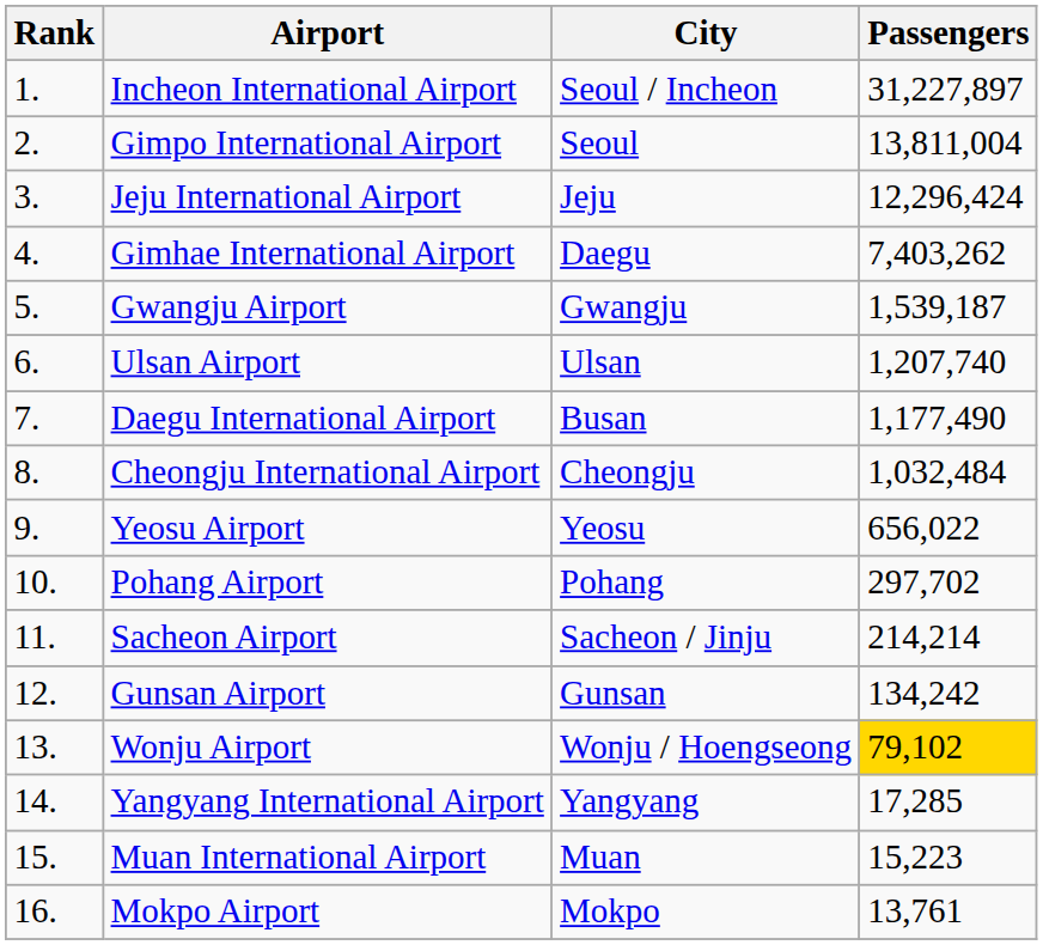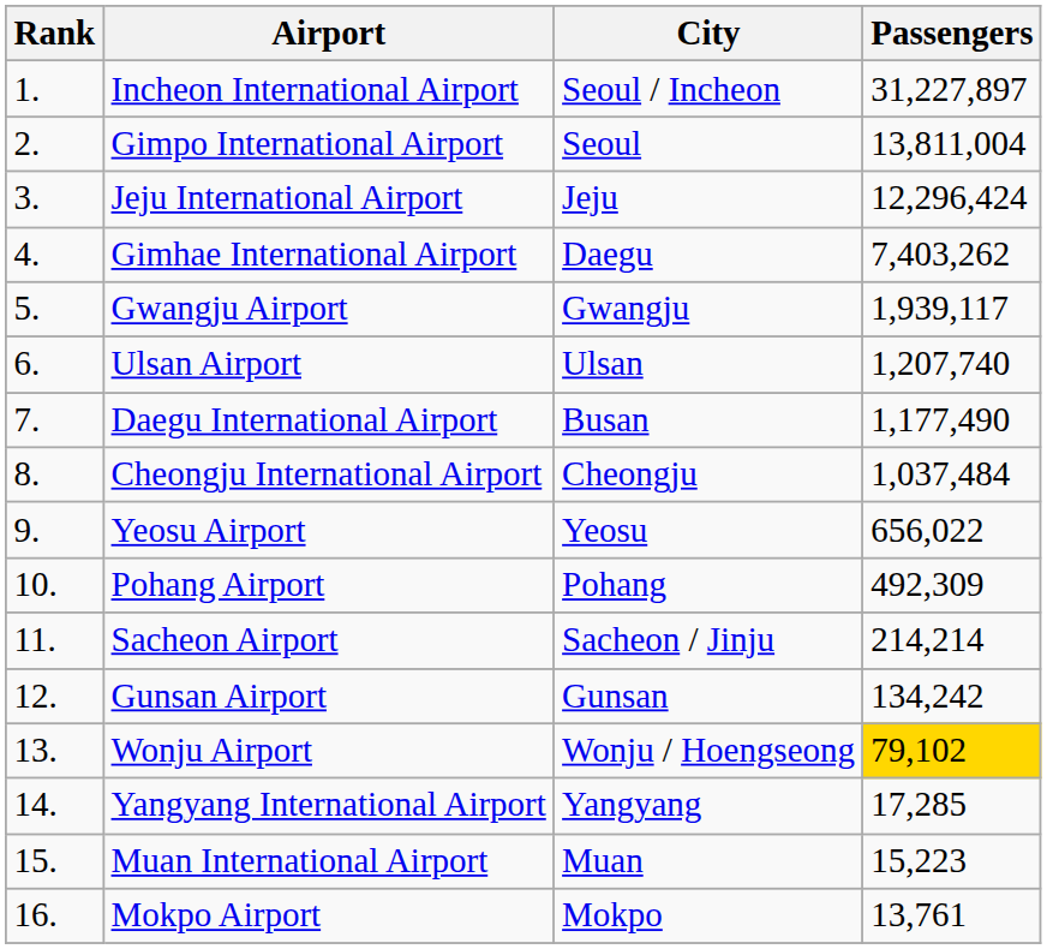Gwangju Airport | Passengers: 1,539,187 -> 1,939,117
Cheongju International Airport | Passengers: 1,032,484 -> 1,037,484
Pohang Airport | Passengers: 297,702 -> 492,309
